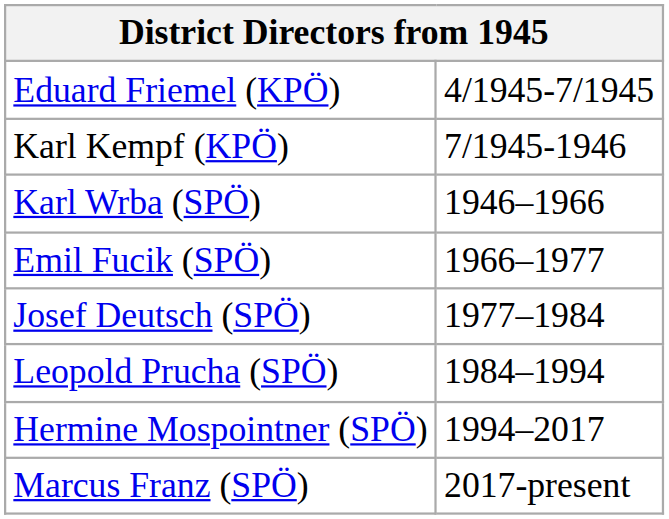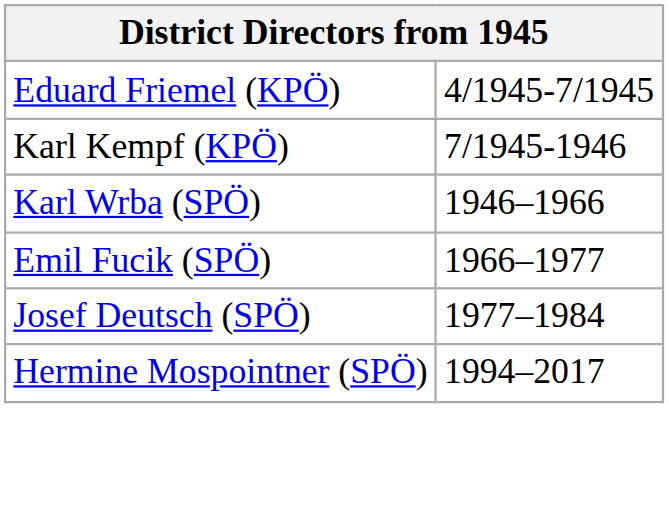- row: Leopold Prucha (SPÖ) | 1984–1994
- row: Marcus Franz (SPÖ) | 2017-present
